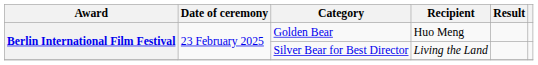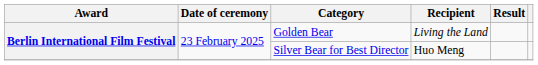Golden Bear | Recipient: Huo Meng -> Living the Land
Silver Bear for Best Director | Recipient: Living the Land -> Huo Meng
